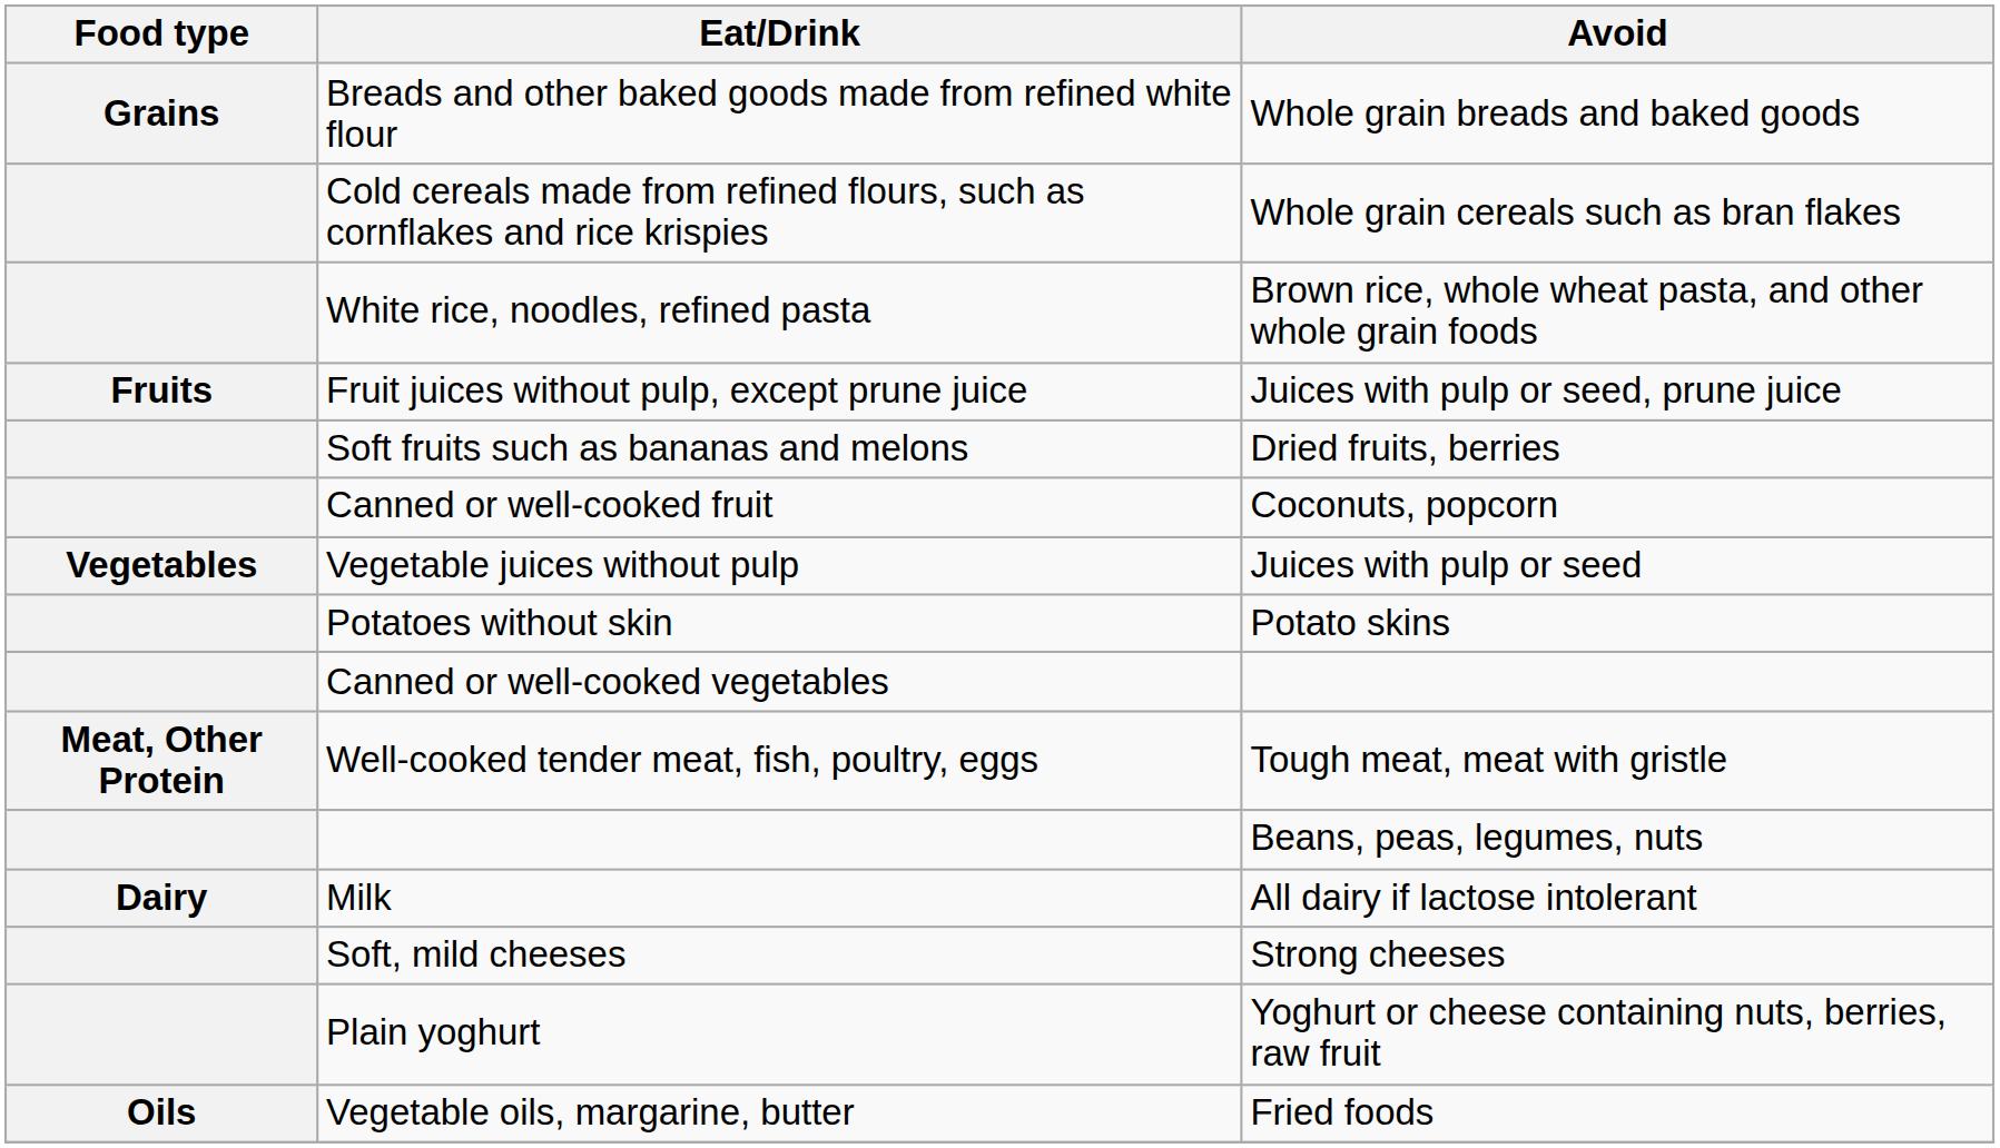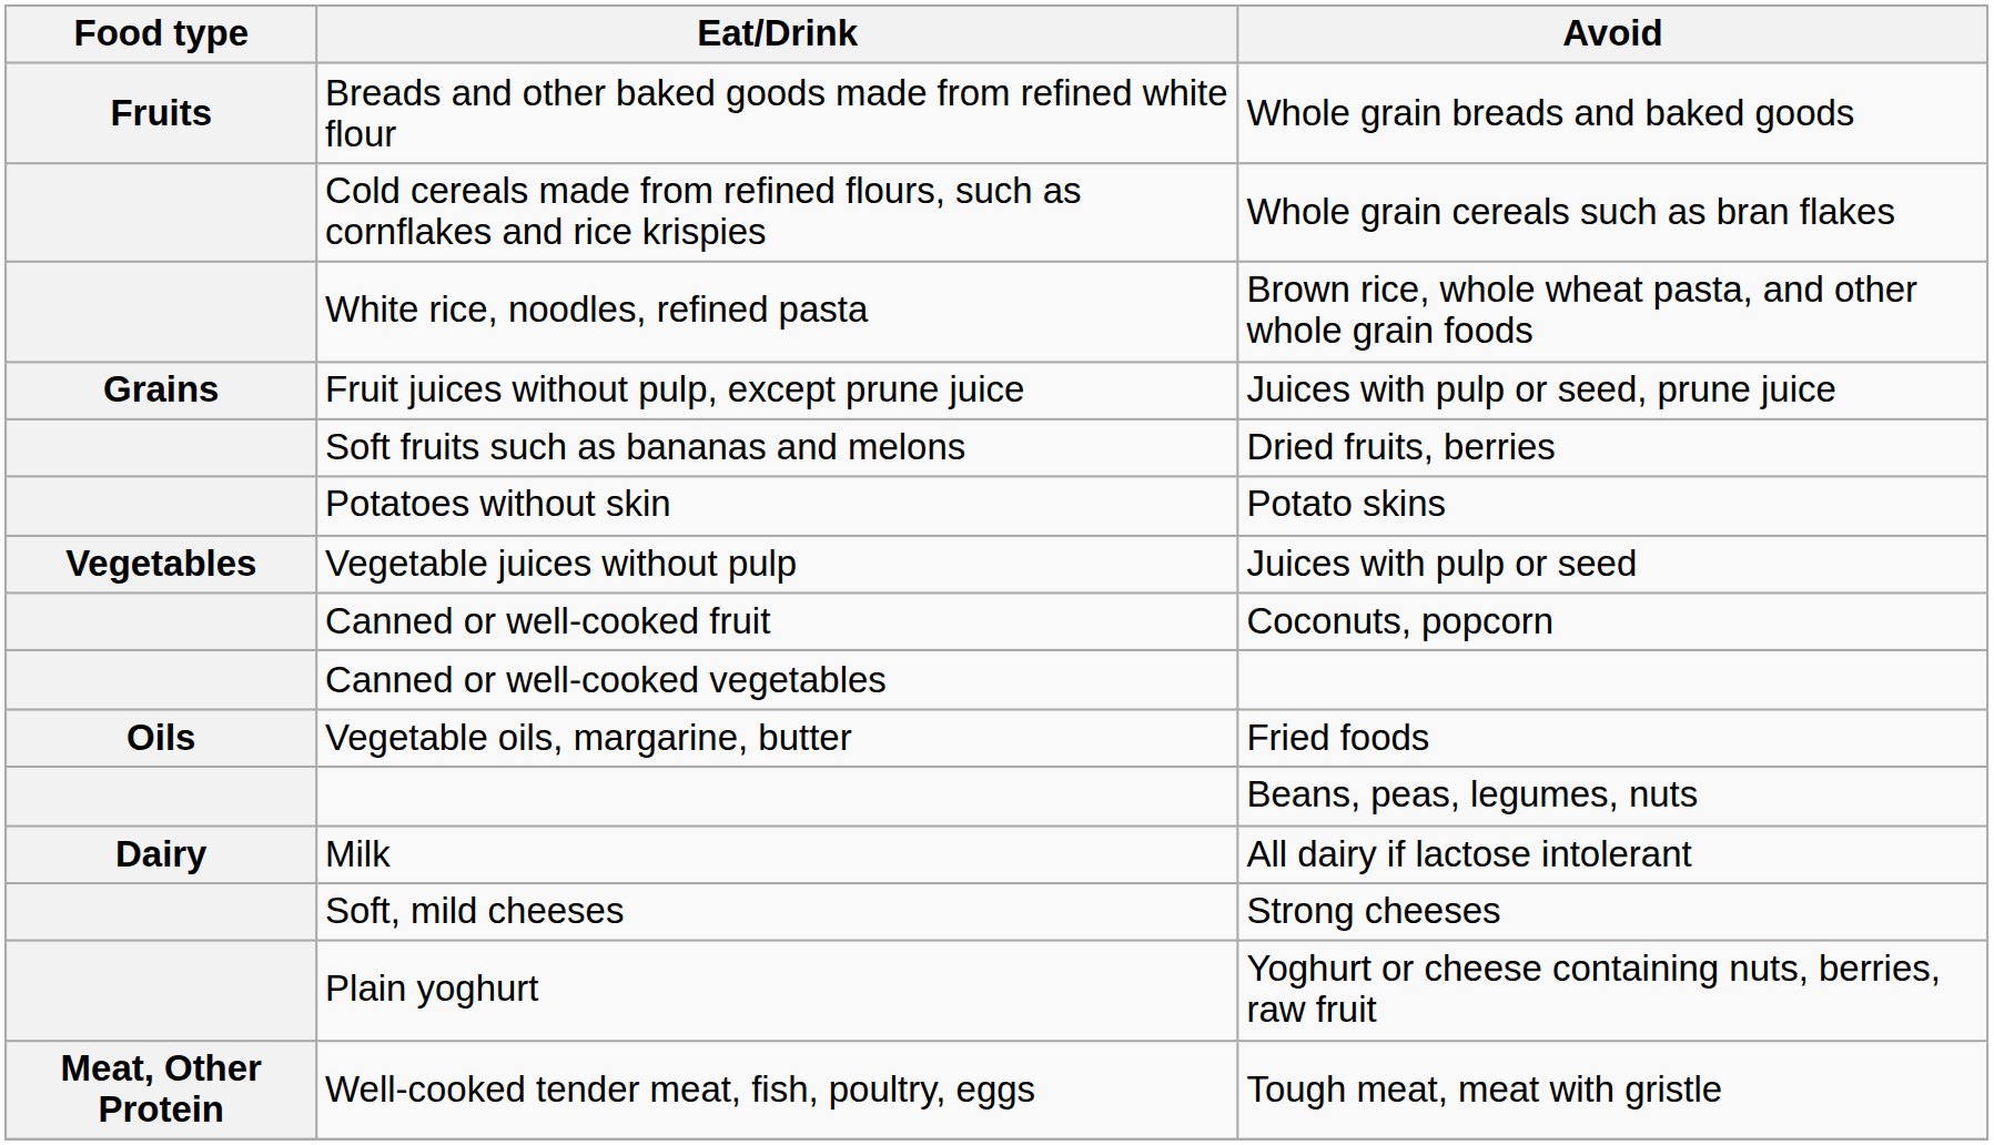Breads and other baked goods made from refined white flour | Food type: Grains -> Fruits
Fruit juices without pulp, except prune juice | Food type: Fruits -> Grains
rows swapped: Canned or well-cooked fruit <-> Potatoes without skin
rows swapped: Well-cooked tender meat, fish, poultry, eggs <-> Vegetable oils, margarine, butter
